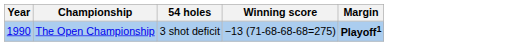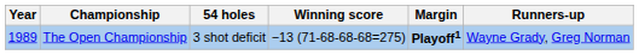+ column: Runners-up | Wayne Grady, Greg Norman
The Open Championship | Year: 1990 -> 1989
